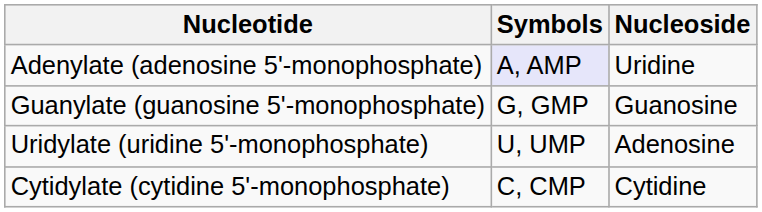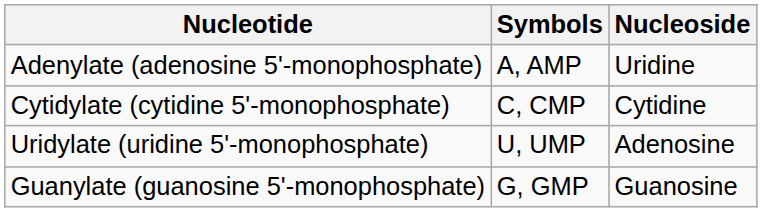Adenylate (adenosine 5'-monophosphate) | Symbols: lavender background -> no background
rows swapped: Guanylate (guanosine 5'-monophosphate) <-> Cytidylate (cytidine 5'-monophosphate)
